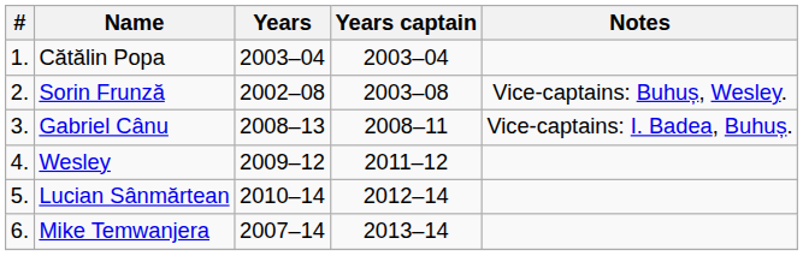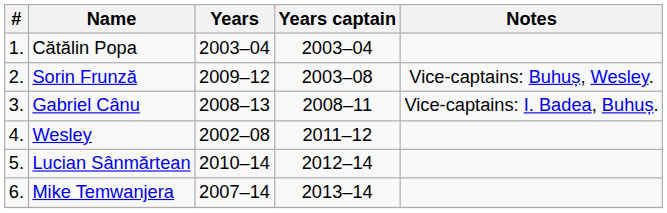Sorin Frunză | Years: 2002–08 -> 2009–12
Wesley | Years: 2009–12 -> 2002–08
